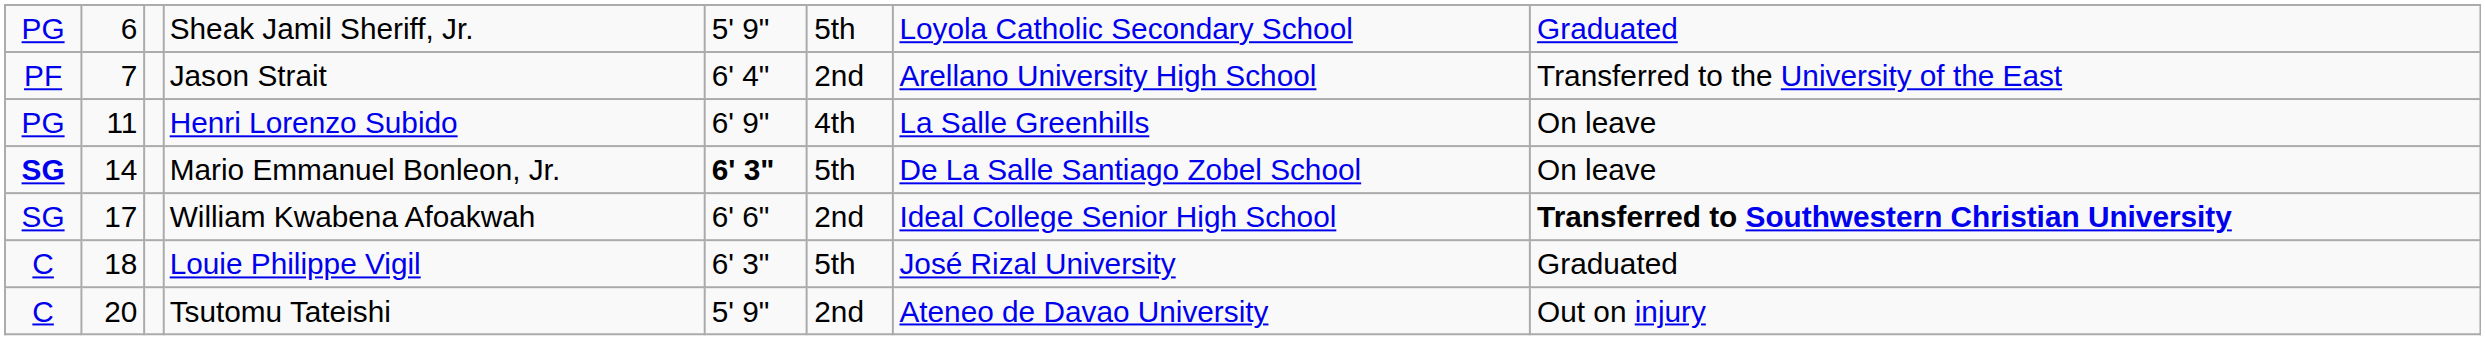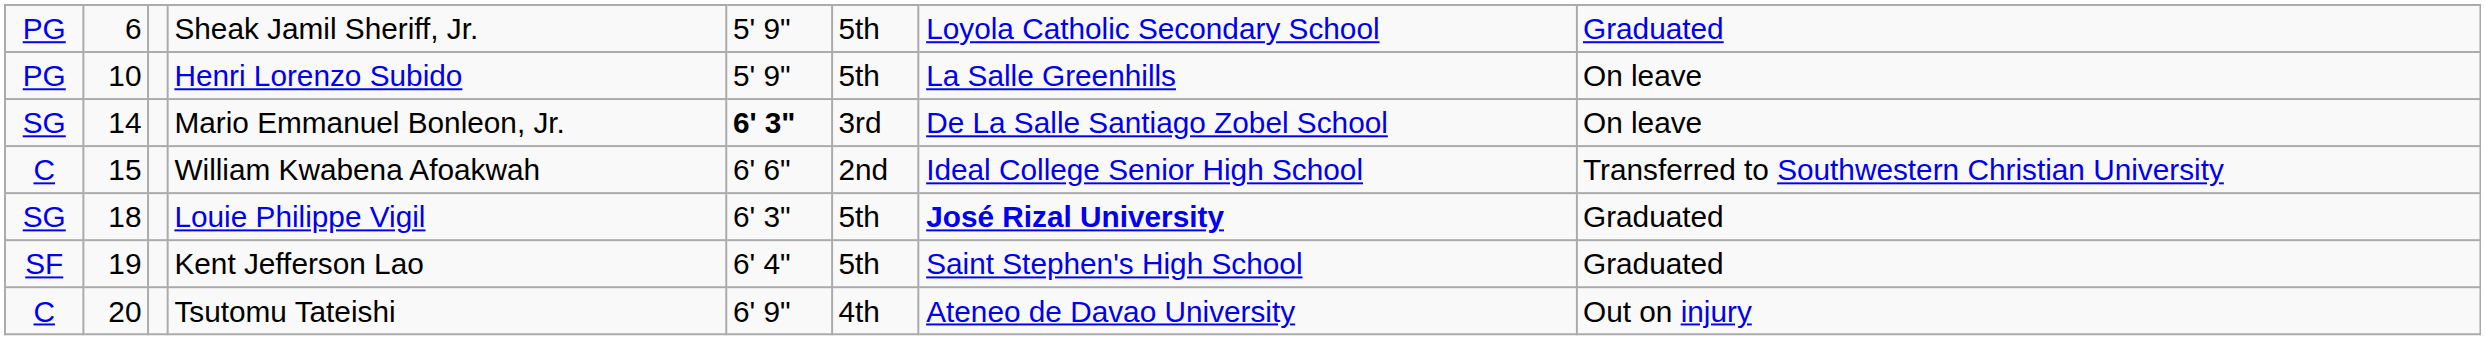- row: PF | 7 | Jason Strait | 6' 4" | 2nd | Arellano University High School | Transferred to the University of the East
Henri Lorenzo Subido | column 2: 11 -> 10
Henri Lorenzo Subido | column 5: 6' 9" -> 5' 9"
Henri Lorenzo Subido | column 6: 4th -> 5th
Mario Emmanuel Bonleon, Jr. | column 1: bold -> normal
Mario Emmanuel Bonleon, Jr. | column 6: 5th -> 3rd
William Kwabena Afoakwah | column 1: SG -> C
William Kwabena Afoakwah | column 2: 17 -> 15
William Kwabena Afoakwah | column 8: bold -> normal
Louie Philippe Vigil | column 1: C -> SG
Louie Philippe Vigil | column 7: normal -> bold
+ row: SF | 19 | Kent Jefferson Lao | 6' 4" | 5th | Saint Stephen's High School | Graduated
Tsutomu Tateishi | column 5: 5' 9" -> 6' 9"
Tsutomu Tateishi | column 6: 2nd -> 4th
